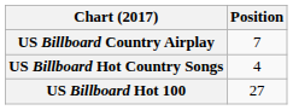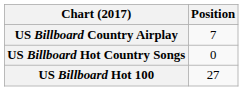US Billboard Hot Country Songs | Position: 4 -> 0
